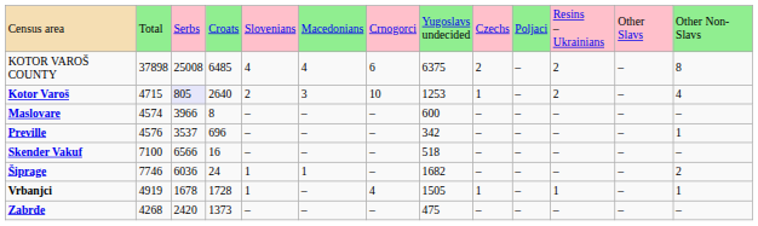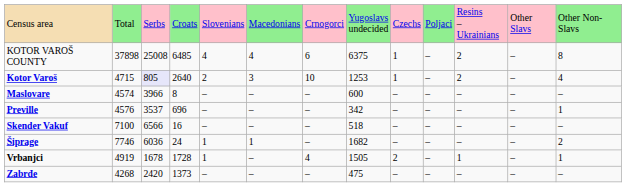KOTOR VAROŠ COUNTY | column 9: 2 -> 1
Vrbanjci | column 9: 1 -> 2
